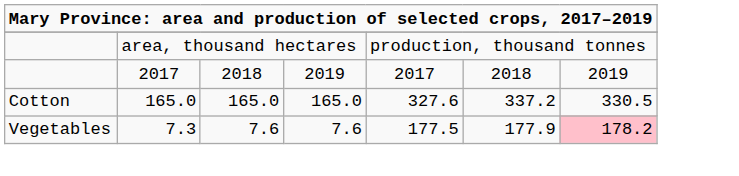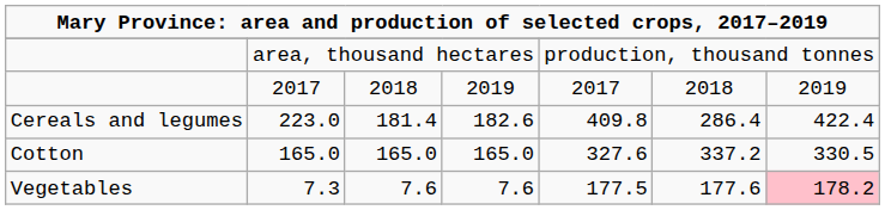+ row: Cereals and legumes | 223.0 | 181.4 | 182.6 | 409.8 | 286.4 | 422.4
7.3 | column 6: 177.9 -> 177.6
